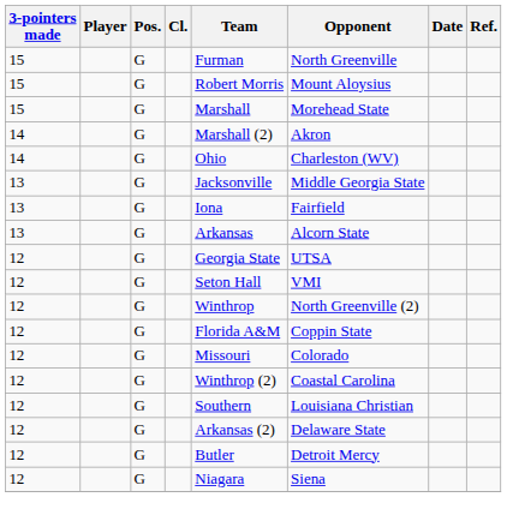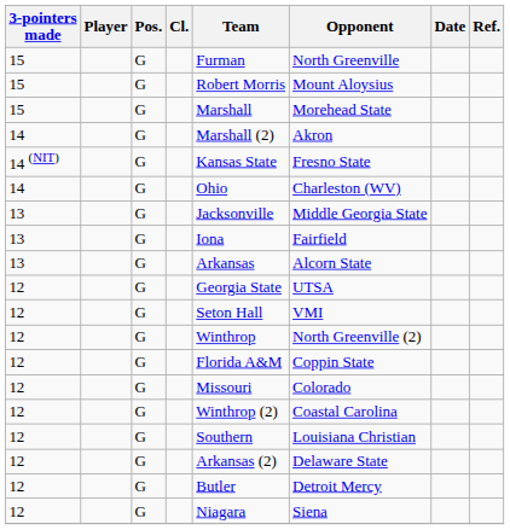+ row: 14 (NIT) | G | Kansas State | Fresno State
